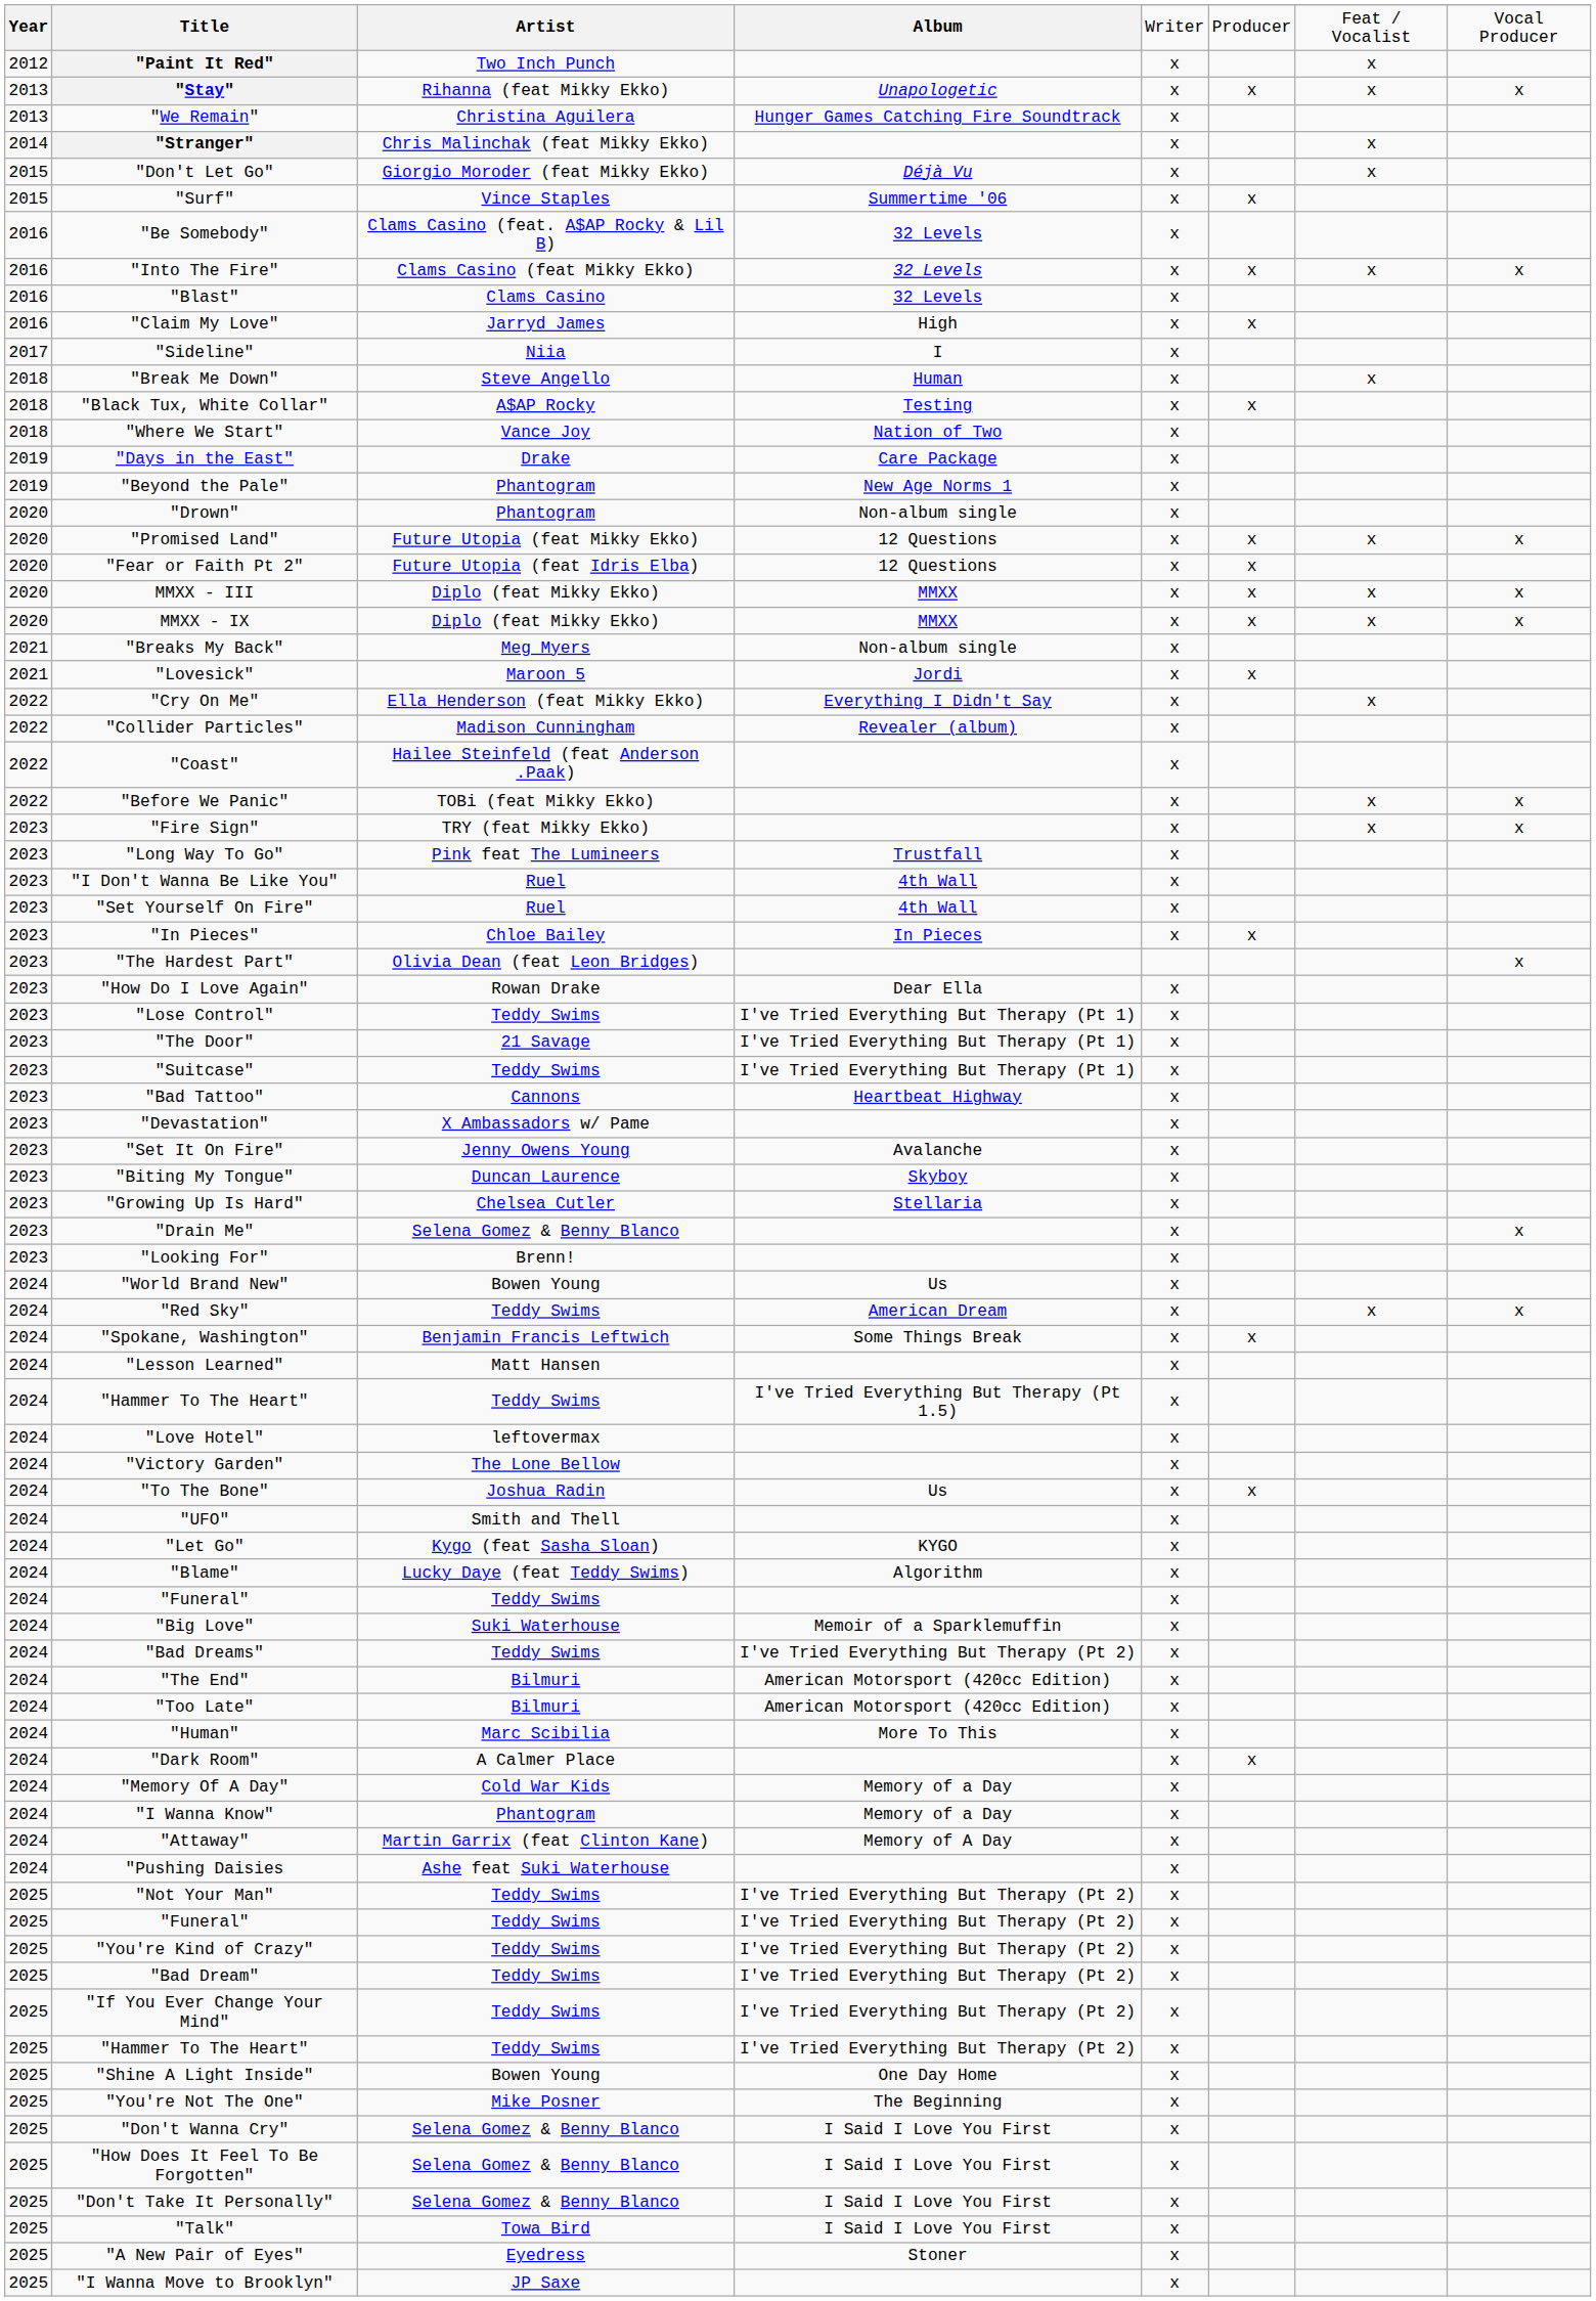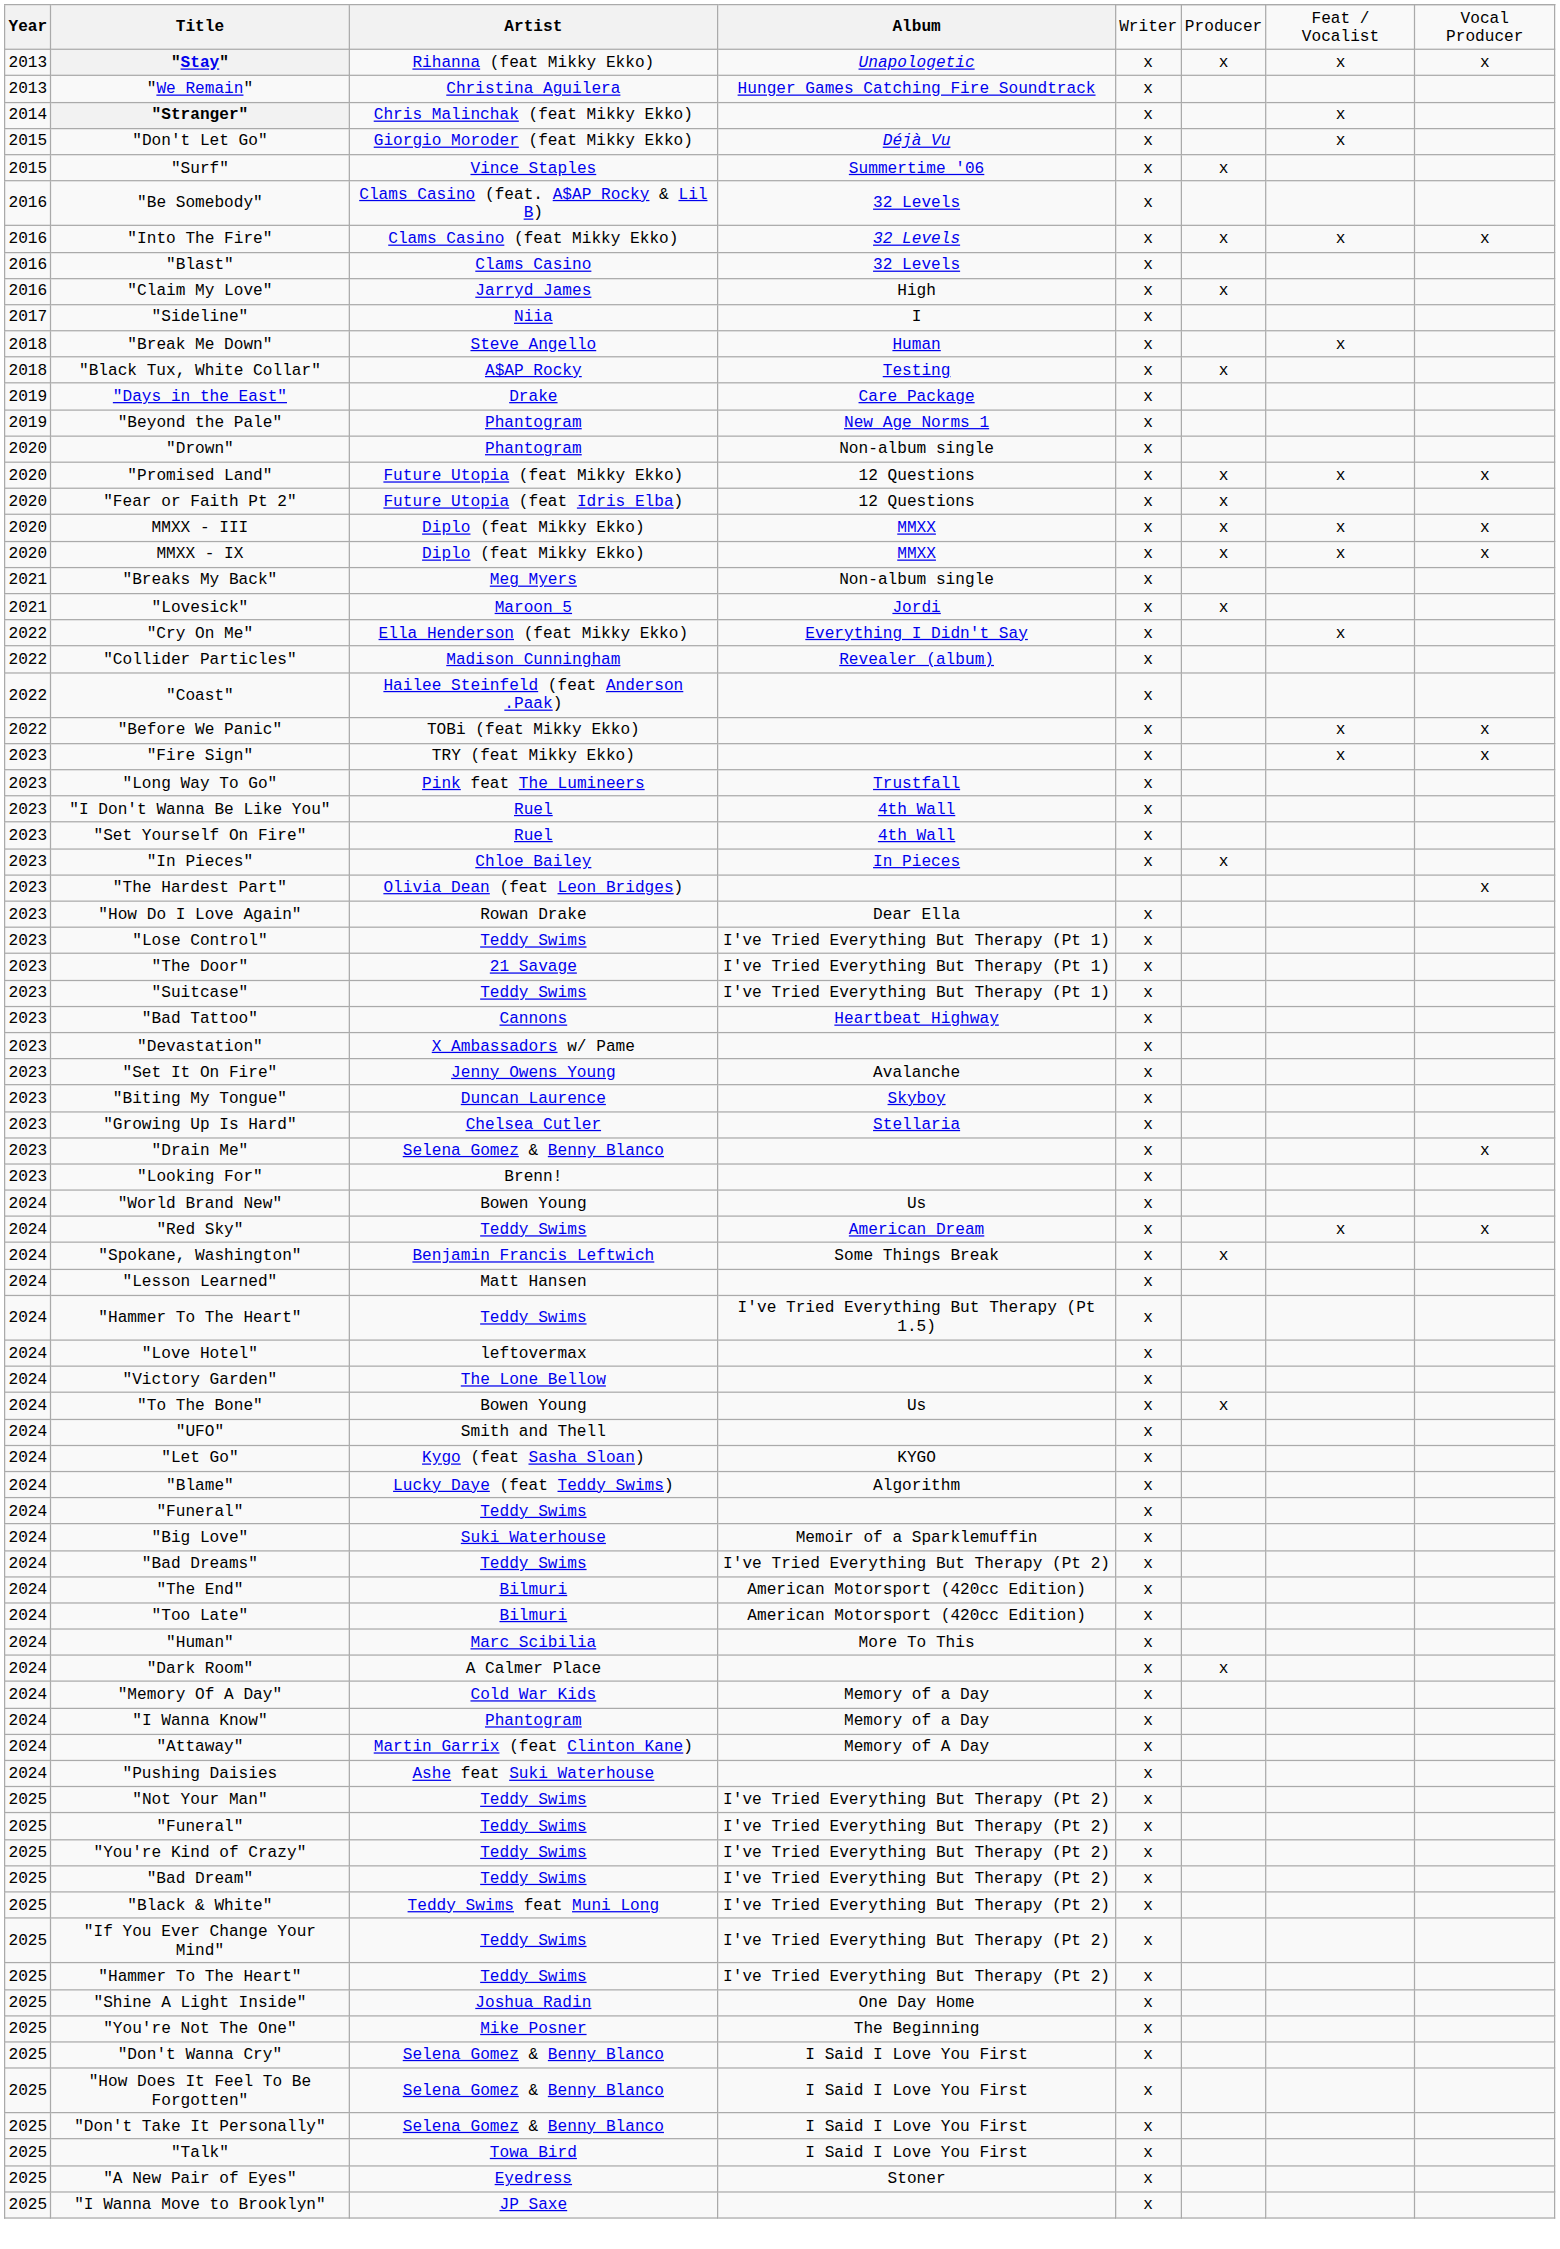- row: 2012 | "Paint It Red" | Two Inch Punch | x | x
- row: 2018 | "Where We Start" | Vance Joy | Nation of Two | x
"To The Bone" | Artist: Joshua Radin -> Bowen Young
+ row: 2025 | "Black & White" | Teddy Swims feat Muni Long | I've Tried Everything But Therapy (Pt 2) | x
"Shine A Light Inside" | Artist: Bowen Young -> Joshua Radin
